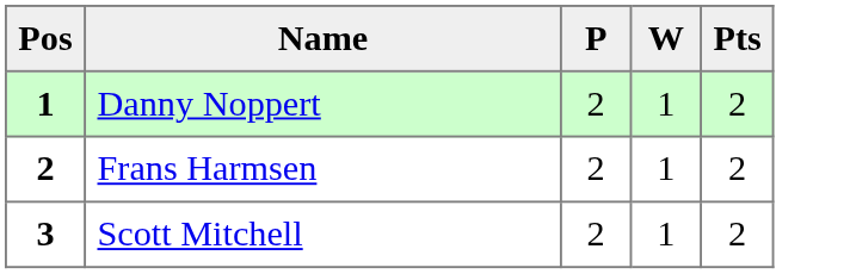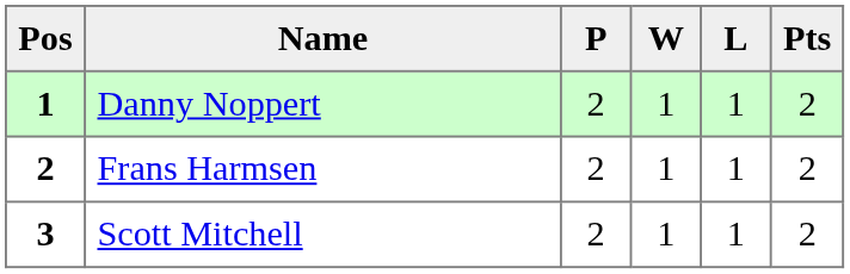+ column: L | 1 | 1 | 1
